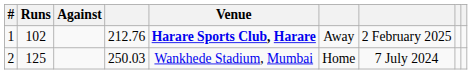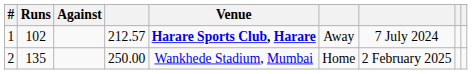1 | column 4: 212.76 -> 212.57
1 | column 7: 2 February 2025 -> 7 July 2024
2 | Runs: 125 -> 135
2 | column 4: 250.03 -> 250.00
2 | column 7: 7 July 2024 -> 2 February 2025
